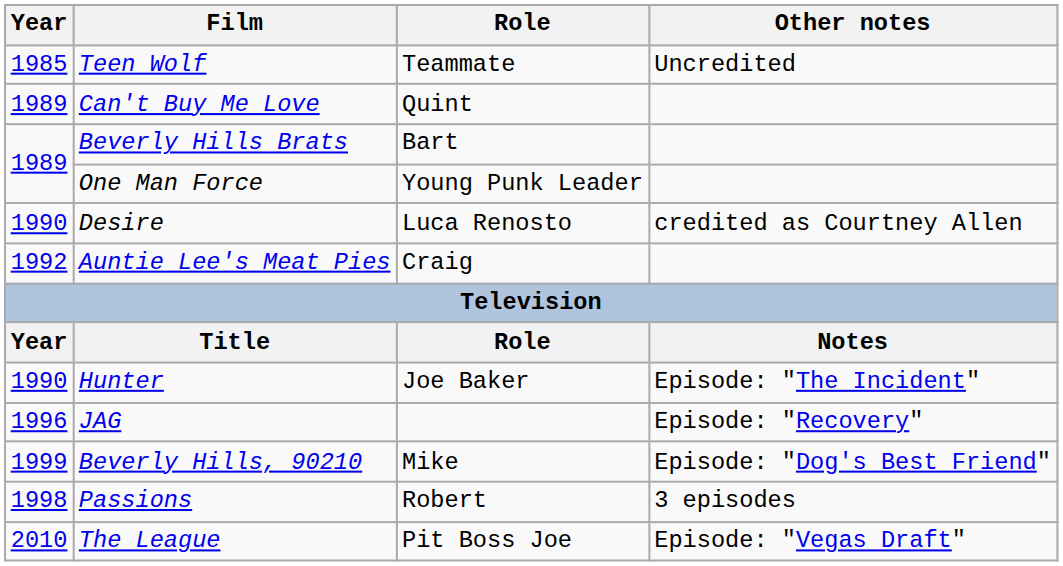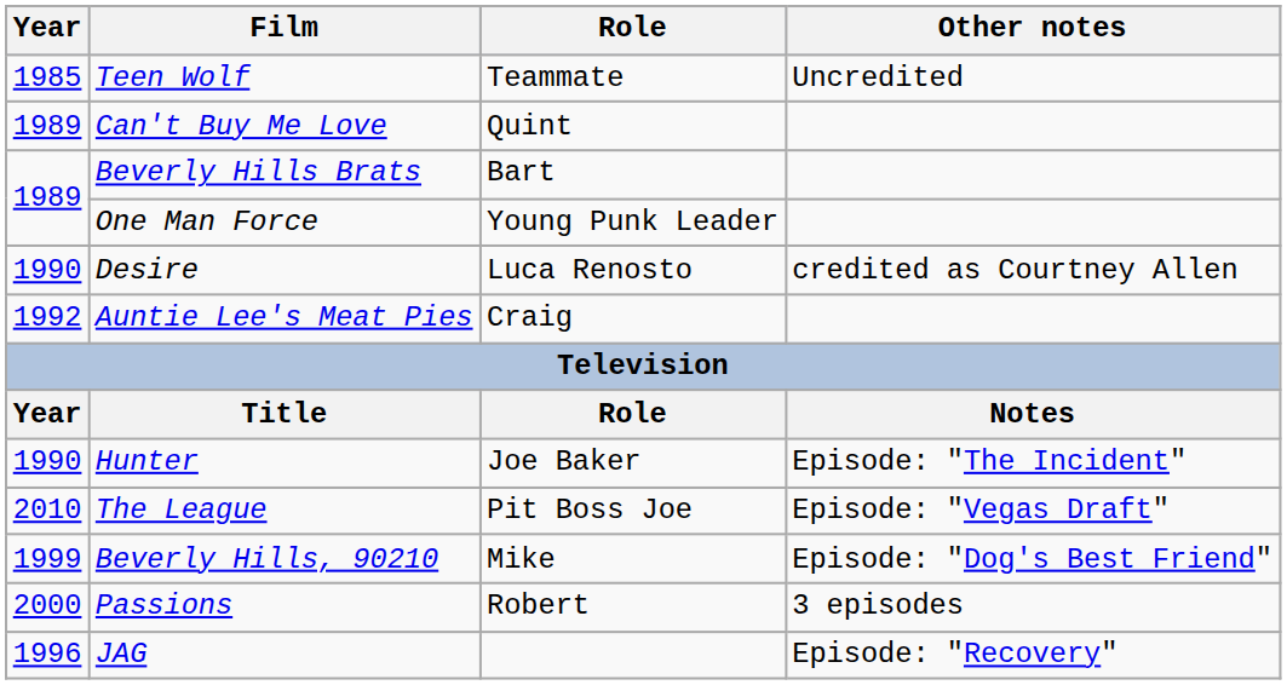rows swapped: JAG <-> The League
Passions | Year: 1998 -> 2000
